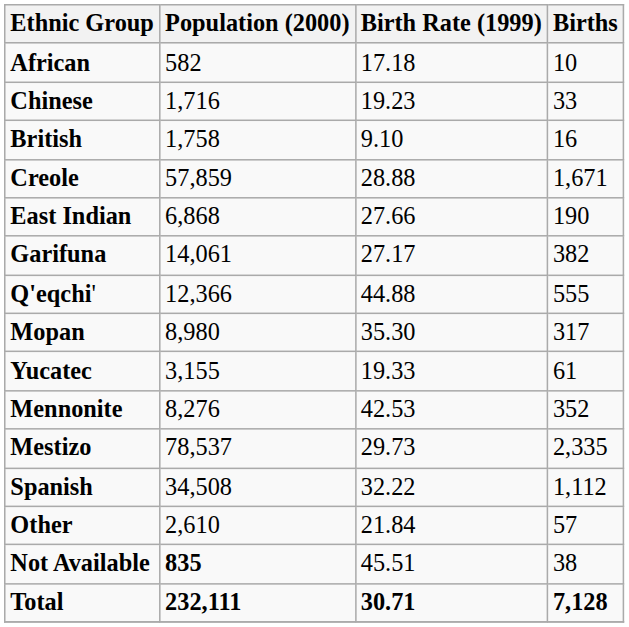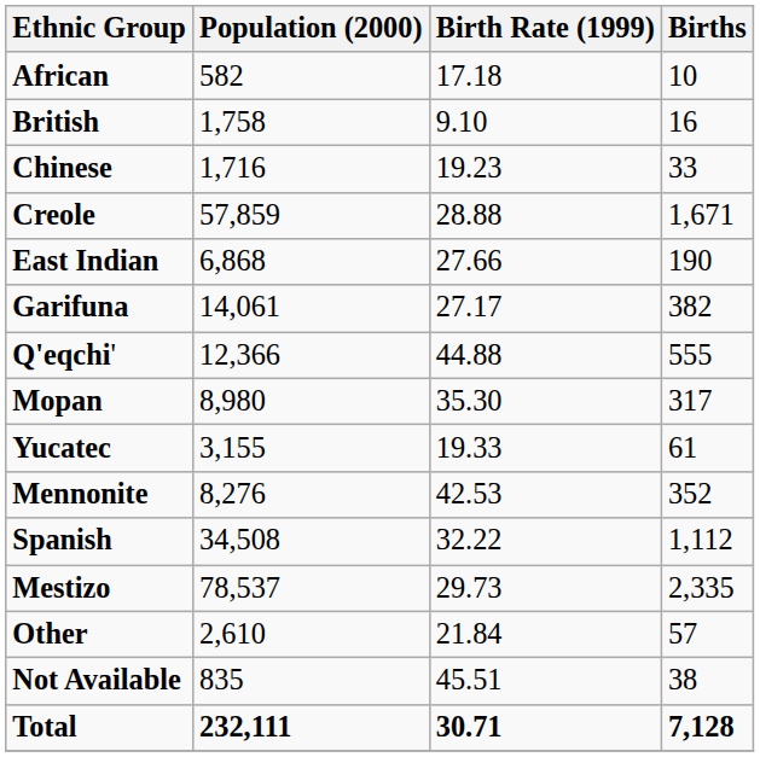rows swapped: British <-> Chinese
rows swapped: Mestizo <-> Spanish
Not Available | Population (2000): bold -> normal
